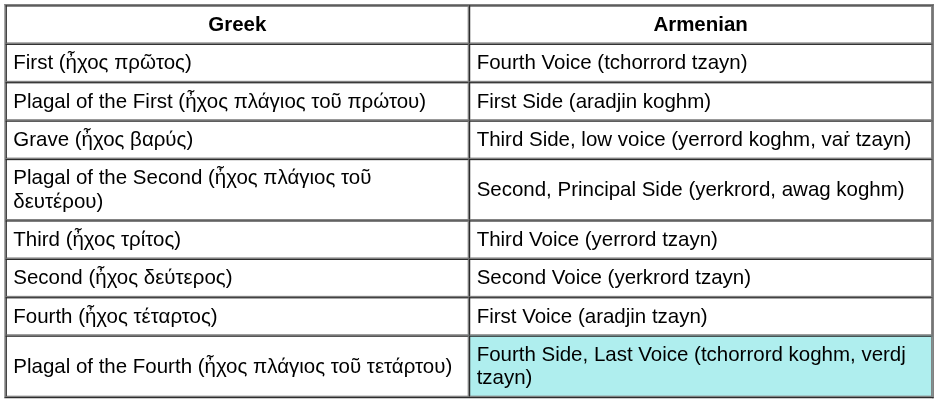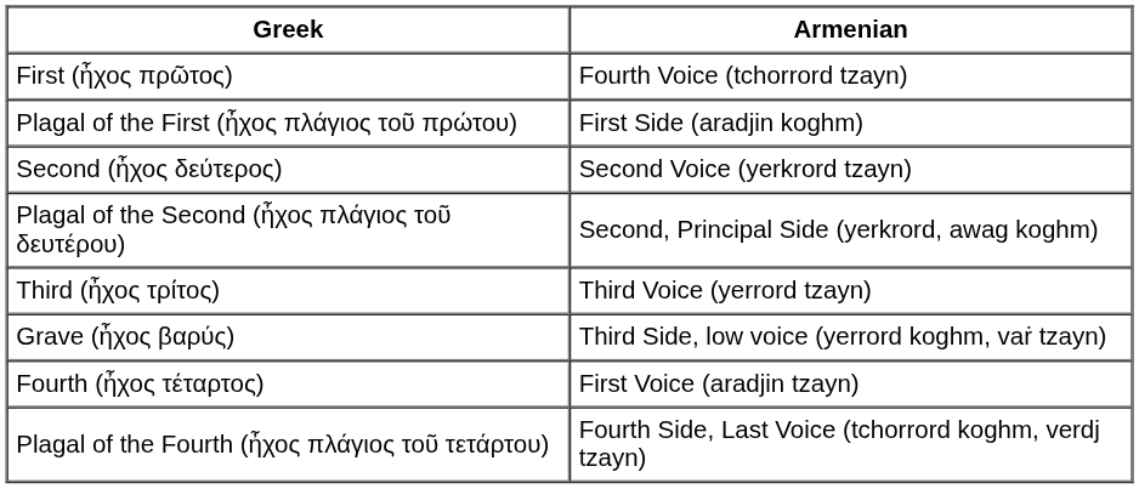rows swapped: Second (ἦχος δεύτερος) <-> Grave (ἦχος βαρύς)
Plagal of the Fourth (ἦχος πλάγιος τοῦ τετάρτου) | Armenian: paleturquoise background -> no background
